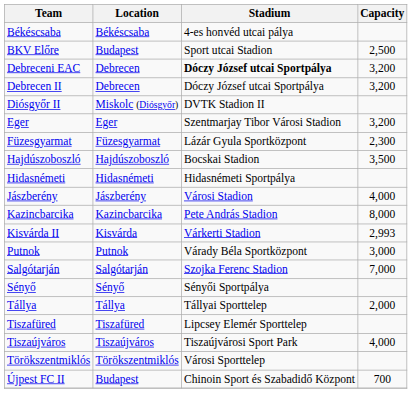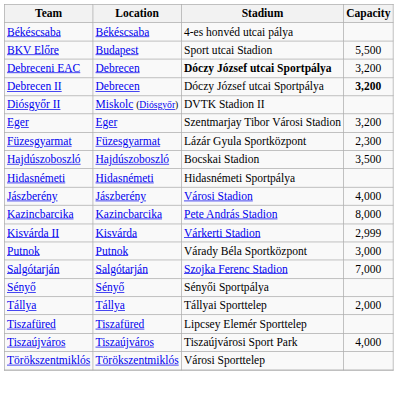BKV Előre | Capacity: 2,500 -> 5,500
Debrecen II | Capacity: normal -> bold
Kisvárda II | Capacity: 2,993 -> 2,999
- row: Újpest FC II | Budapest | Chinoin Sport és Szabadidő Központ | 700
